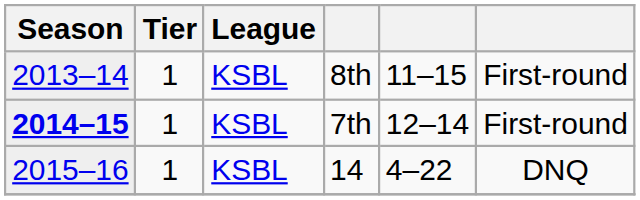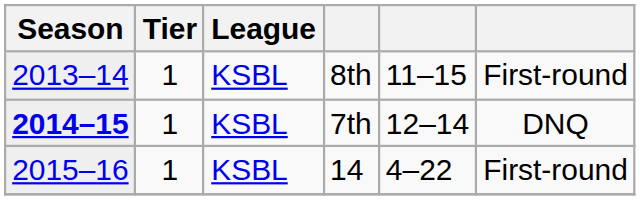7th | column 6: First-round -> DNQ
14 | column 6: DNQ -> First-round
